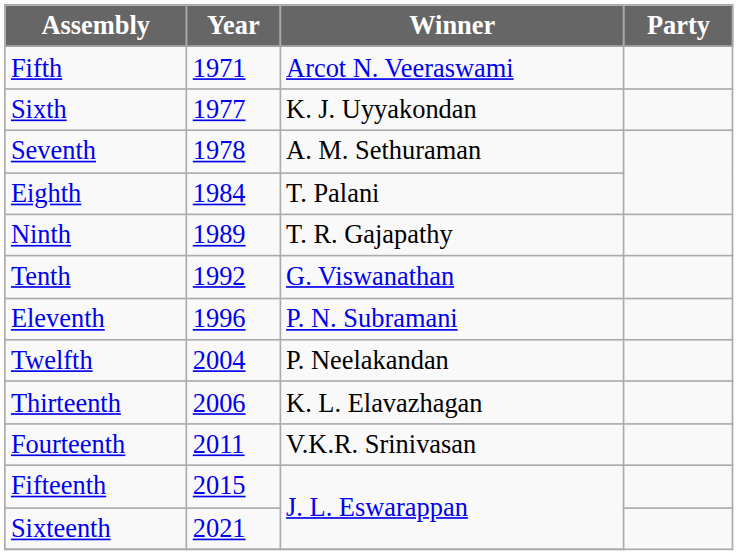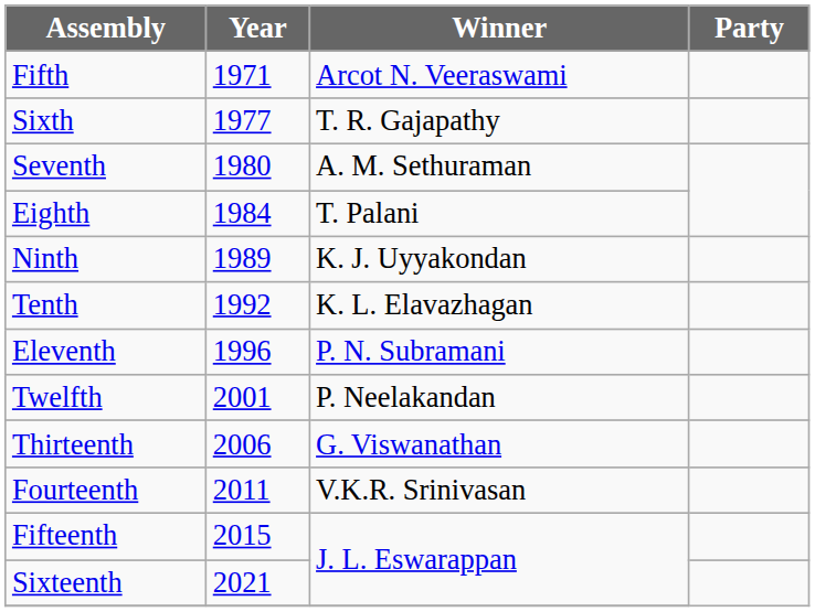Sixth | Winner: K. J. Uyyakondan -> T. R. Gajapathy
Seventh | Year: 1978 -> 1980
Ninth | Winner: T. R. Gajapathy -> K. J. Uyyakondan
Tenth | Winner: G. Viswanathan -> K. L. Elavazhagan
Twelfth | Year: 2004 -> 2001
Thirteenth | Winner: K. L. Elavazhagan -> G. Viswanathan
